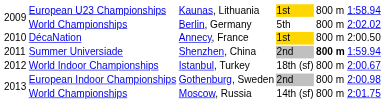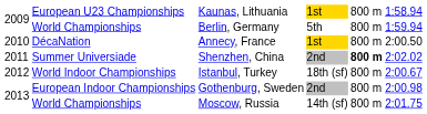Berlin, Germany | column 6: 2:02.02 -> 1:59.94
Shenzhen, China | column 6: 1:59.94 -> 2:02.02
